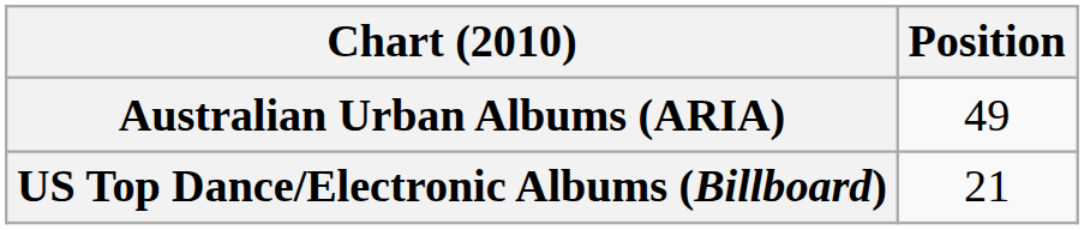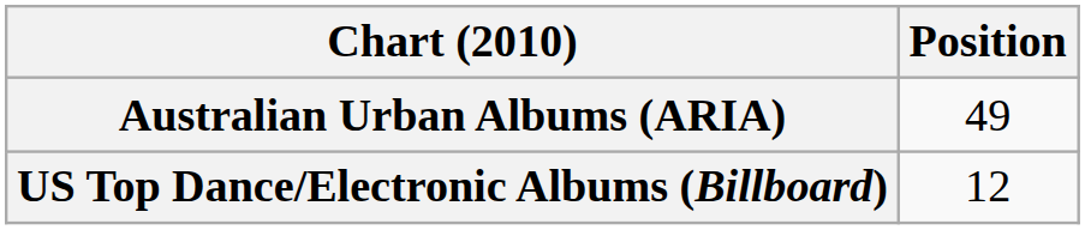US Top Dance/Electronic Albums (Billboard) | Position: 21 -> 12
